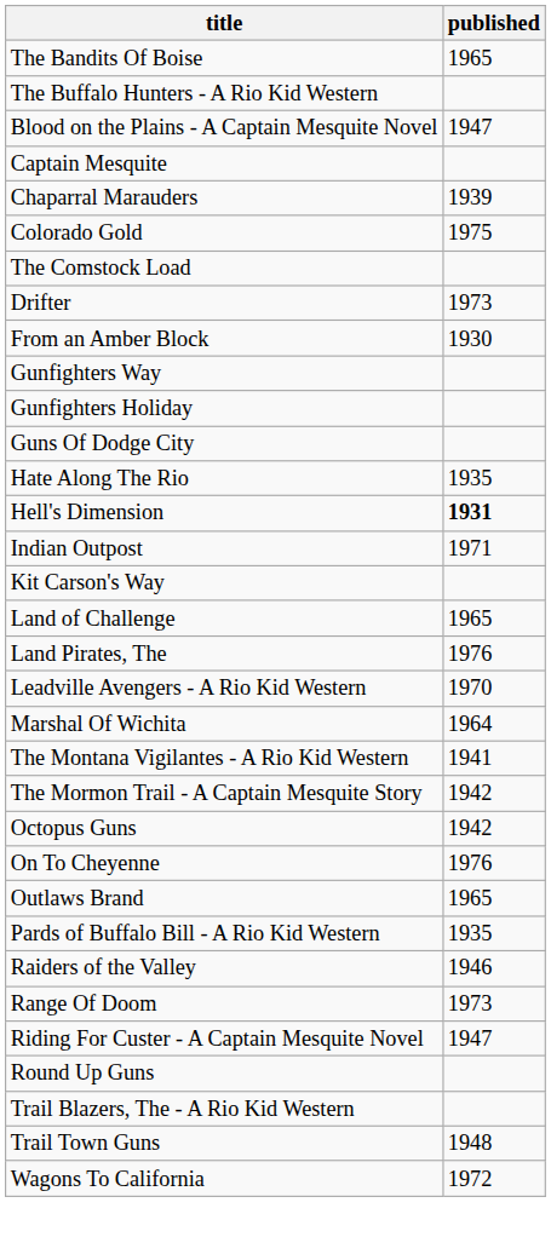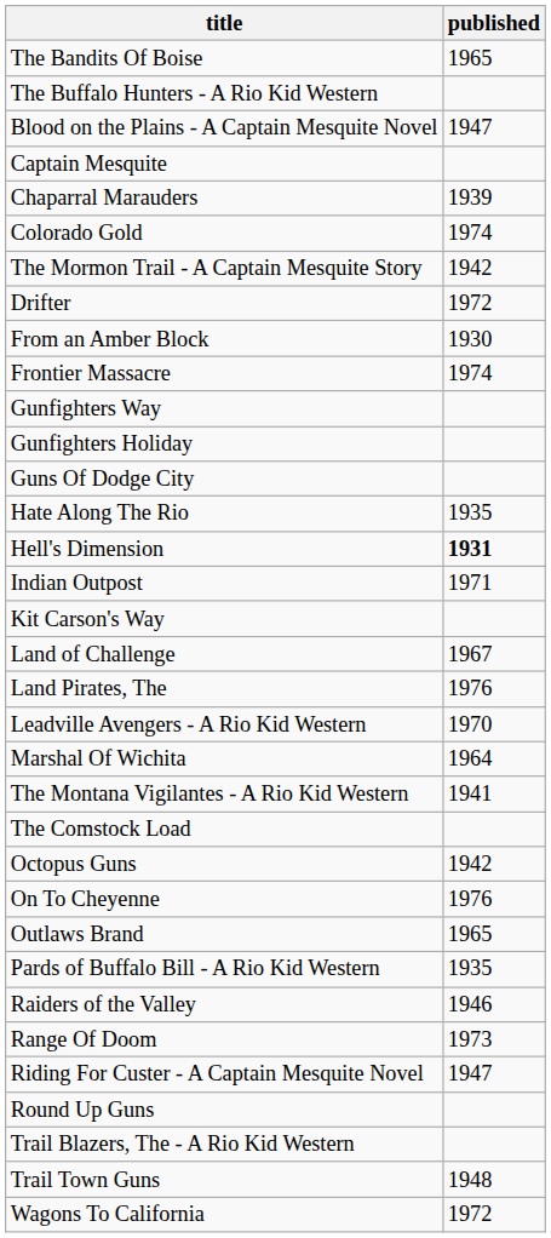Colorado Gold | published: 1975 -> 1974
rows swapped: The Comstock Load <-> The Mormon Trail - A Captain Mesquite Story
Drifter | published: 1973 -> 1972
+ row: Frontier Massacre | 1974
Land of Challenge | published: 1965 -> 1967
